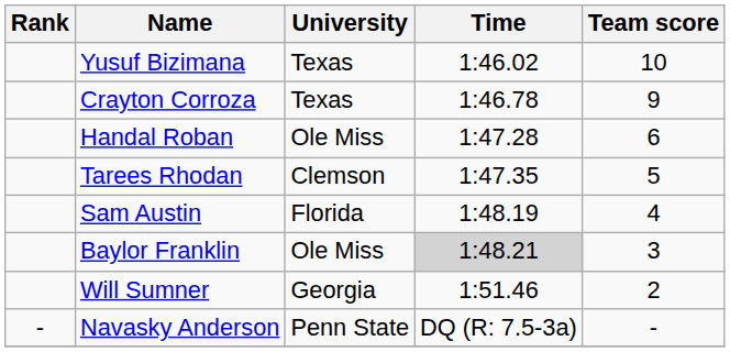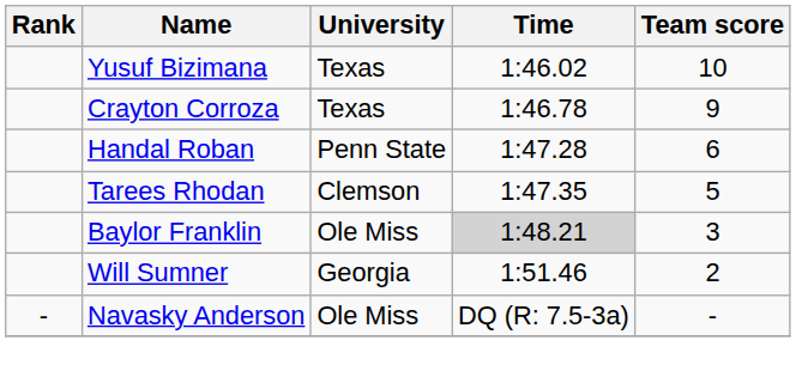Handal Roban | University: Ole Miss -> Penn State
- row: Sam Austin | Florida | 1:48.19 | 4
Navasky Anderson | University: Penn State -> Ole Miss
